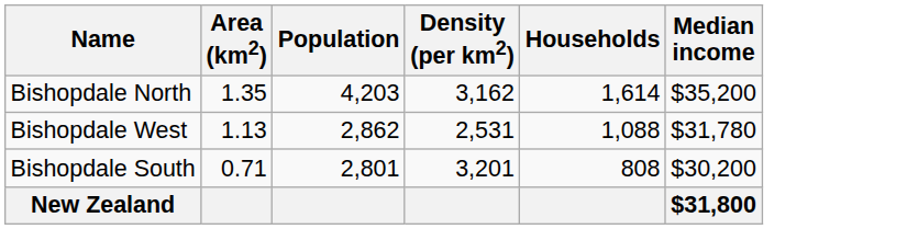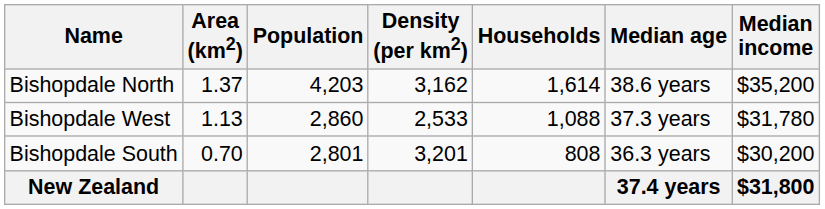+ column: Median age | 38.6 years | 37.3 years | 36.3 years | 37.4 years
Bishopdale North | Area (km2): 1.35 -> 1.37
Bishopdale West | Population: 2,862 -> 2,860
Bishopdale West | Density (per km2): 2,531 -> 2,533
Bishopdale South | Area (km2): 0.71 -> 0.70
